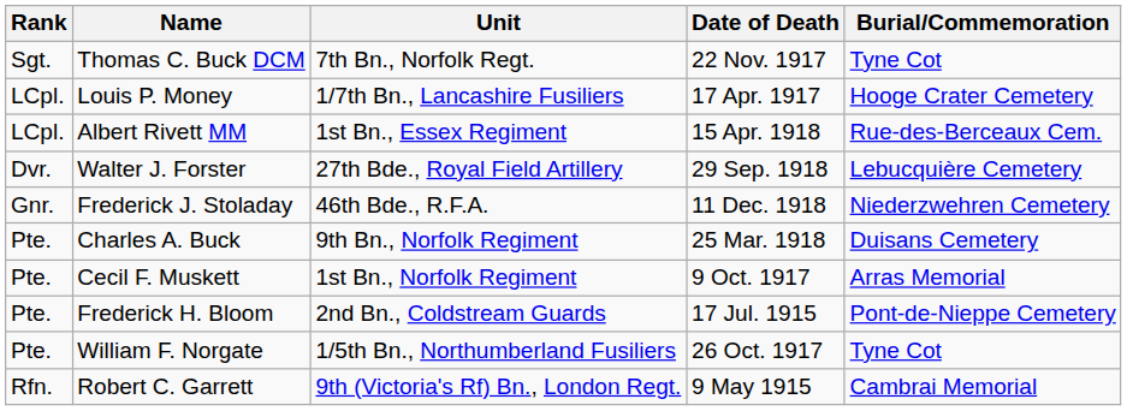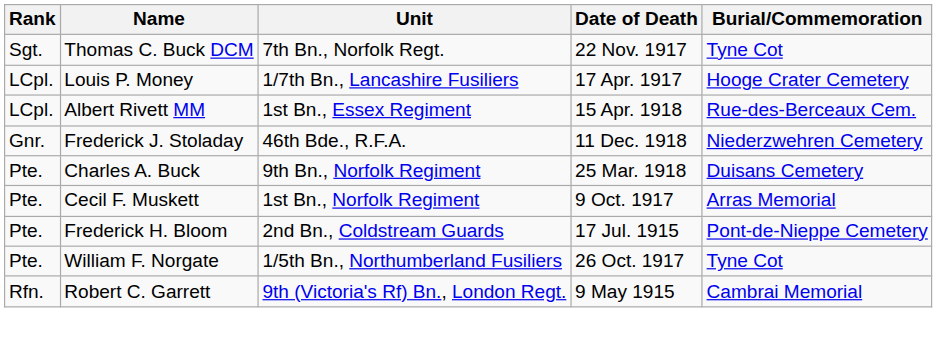- row: Dvr. | Walter J. Forster | 27th Bde., Royal Field Artillery | 29 Sep. 1918 | Lebucquière Cemetery
